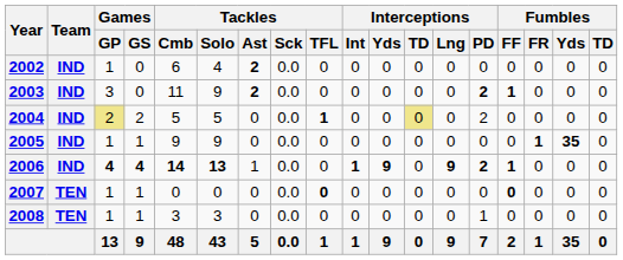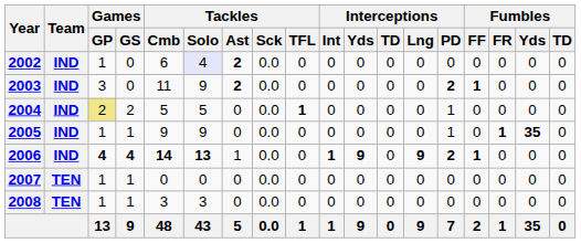2002 | Tackles / Solo: no background -> lavender background
2004 | Interceptions / TD: khaki background -> no background
2004 | Interceptions / PD: 2 -> 1
2005 | Interceptions / PD: 0 -> 1
2007 | Tackles / TFL: bold -> normal
2007 | Fumbles / FF: bold -> normal
2008 | Interceptions / PD: 1 -> 0
